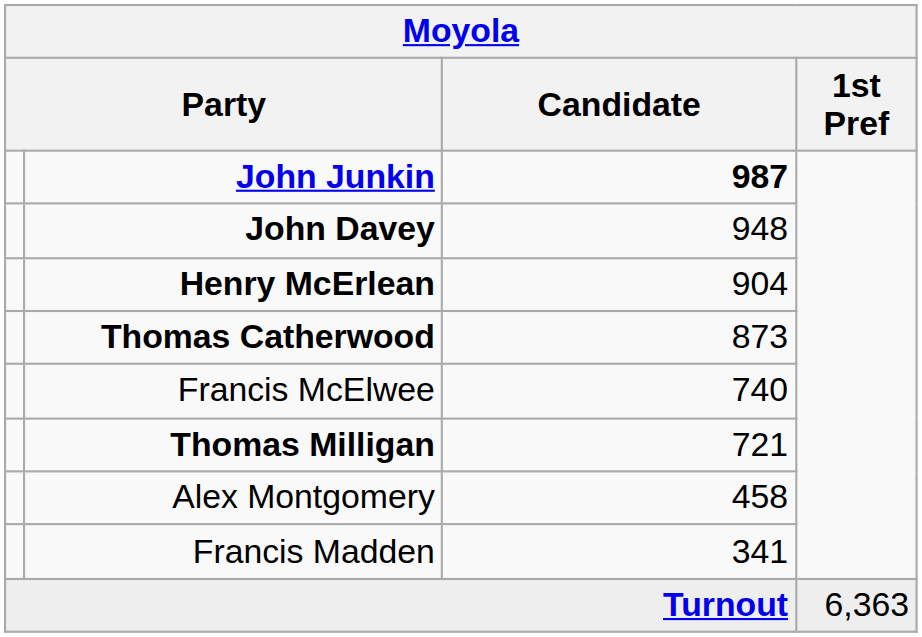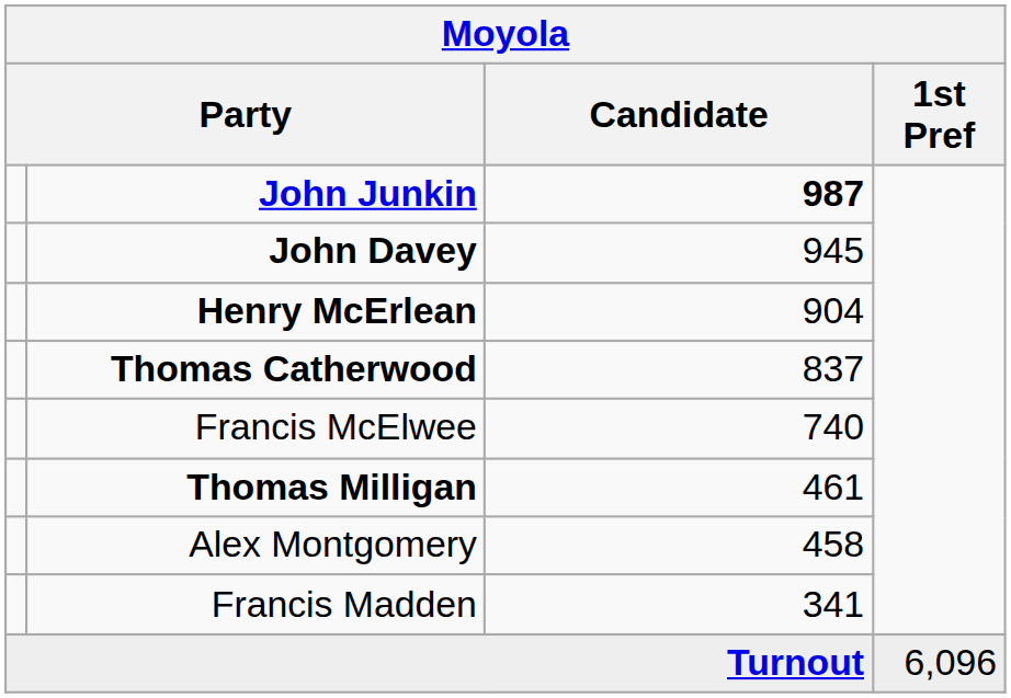John Davey | Candidate: 948 -> 945
Thomas Catherwood | Candidate: 873 -> 837
Thomas Milligan | Candidate: 721 -> 461
Turnout | 1st Pref: 6,363 -> 6,096
